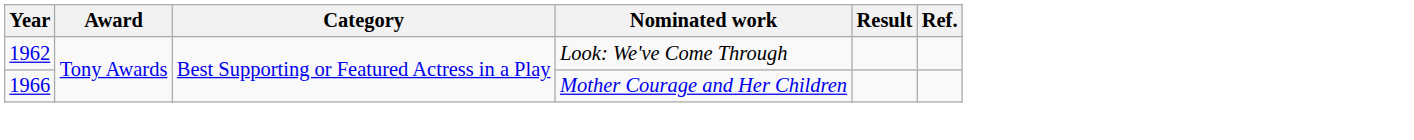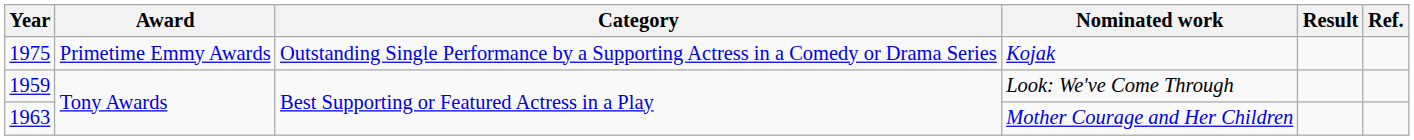+ row: 1975 | Primetime Emmy Awards | Outstanding Single Performance by a Supporting Actress in a Comedy or Drama Series | Kojak
Look: We've Come Through | Year: 1962 -> 1959
Mother Courage and Her Children | Year: 1966 -> 1963
